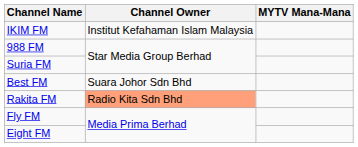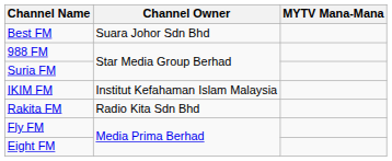rows swapped: IKIM FM <-> Best FM
Rakita FM | Channel Owner: lightsalmon background -> no background
